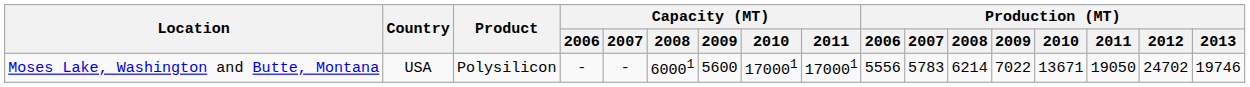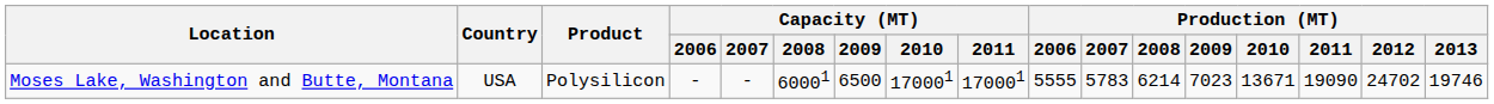Moses Lake, Washington and Butte, Montana | Capacity (MT) / 2009: 5600 -> 6500
Moses Lake, Washington and Butte, Montana | Production (MT) / 2006: 5556 -> 5555
Moses Lake, Washington and Butte, Montana | Production (MT) / 2009: 7022 -> 7023
Moses Lake, Washington and Butte, Montana | Production (MT) / 2011: 19050 -> 19090
